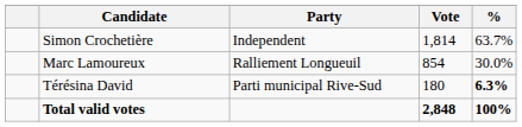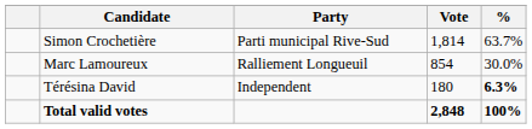Simon Crochetière | Party: Independent -> Parti municipal Rive-Sud
Térésina David | Party: Parti municipal Rive-Sud -> Independent
